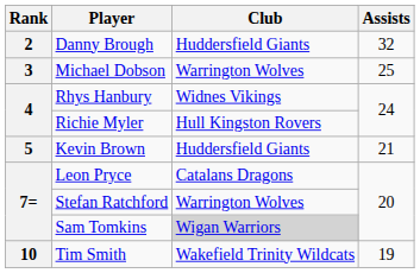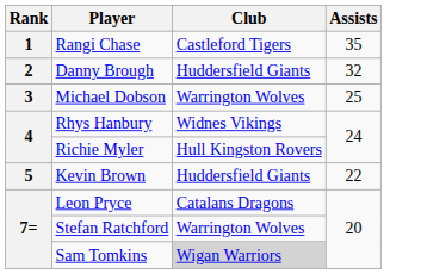+ row: 1 | Rangi Chase | Castleford Tigers | 35
Kevin Brown | Assists: 21 -> 22
- row: 10 | Tim Smith | Wakefield Trinity Wildcats | 19
